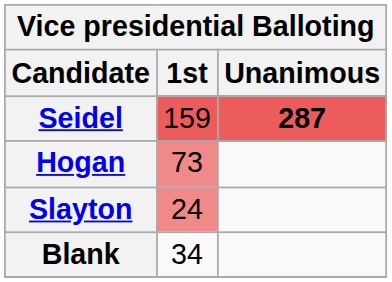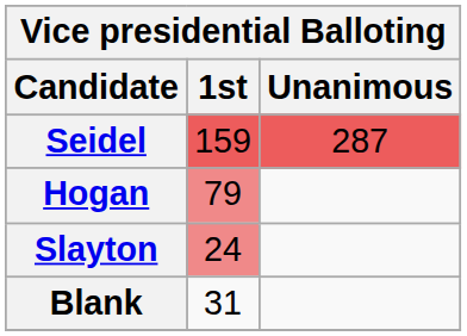Seidel | Unanimous: bold -> normal
Hogan | 1st: 73 -> 79
Blank | 1st: 34 -> 31
